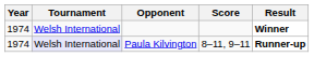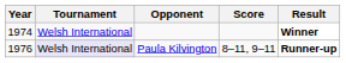Paula Kilvington | Year: 1974 -> 1976
